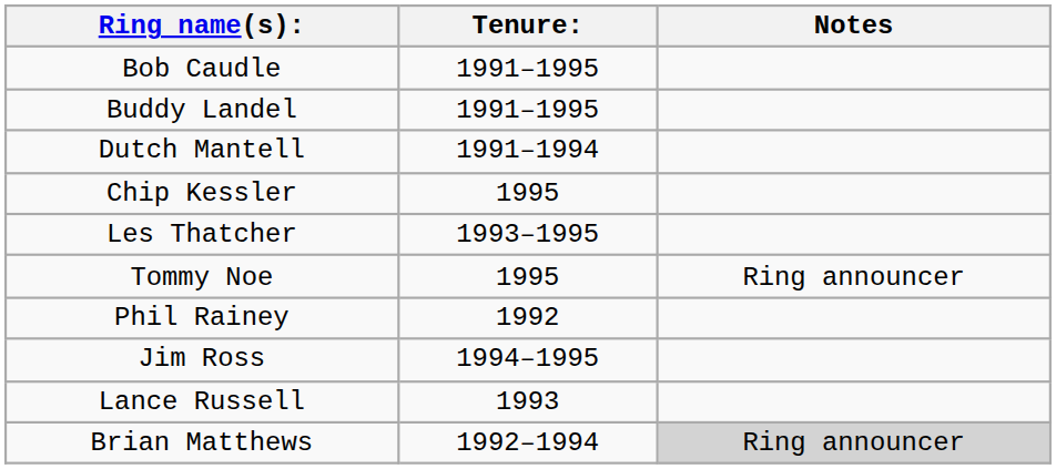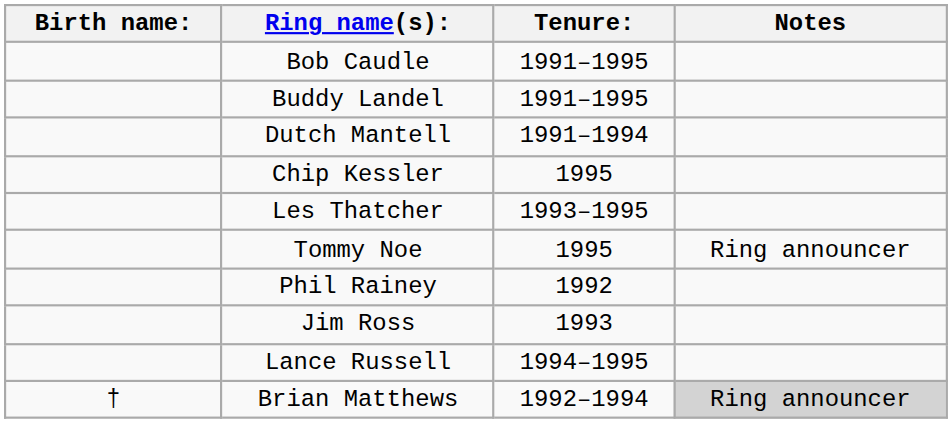+ column: Birth name: | †
Jim Ross | Tenure:: 1994–1995 -> 1993
Lance Russell | Tenure:: 1993 -> 1994–1995
